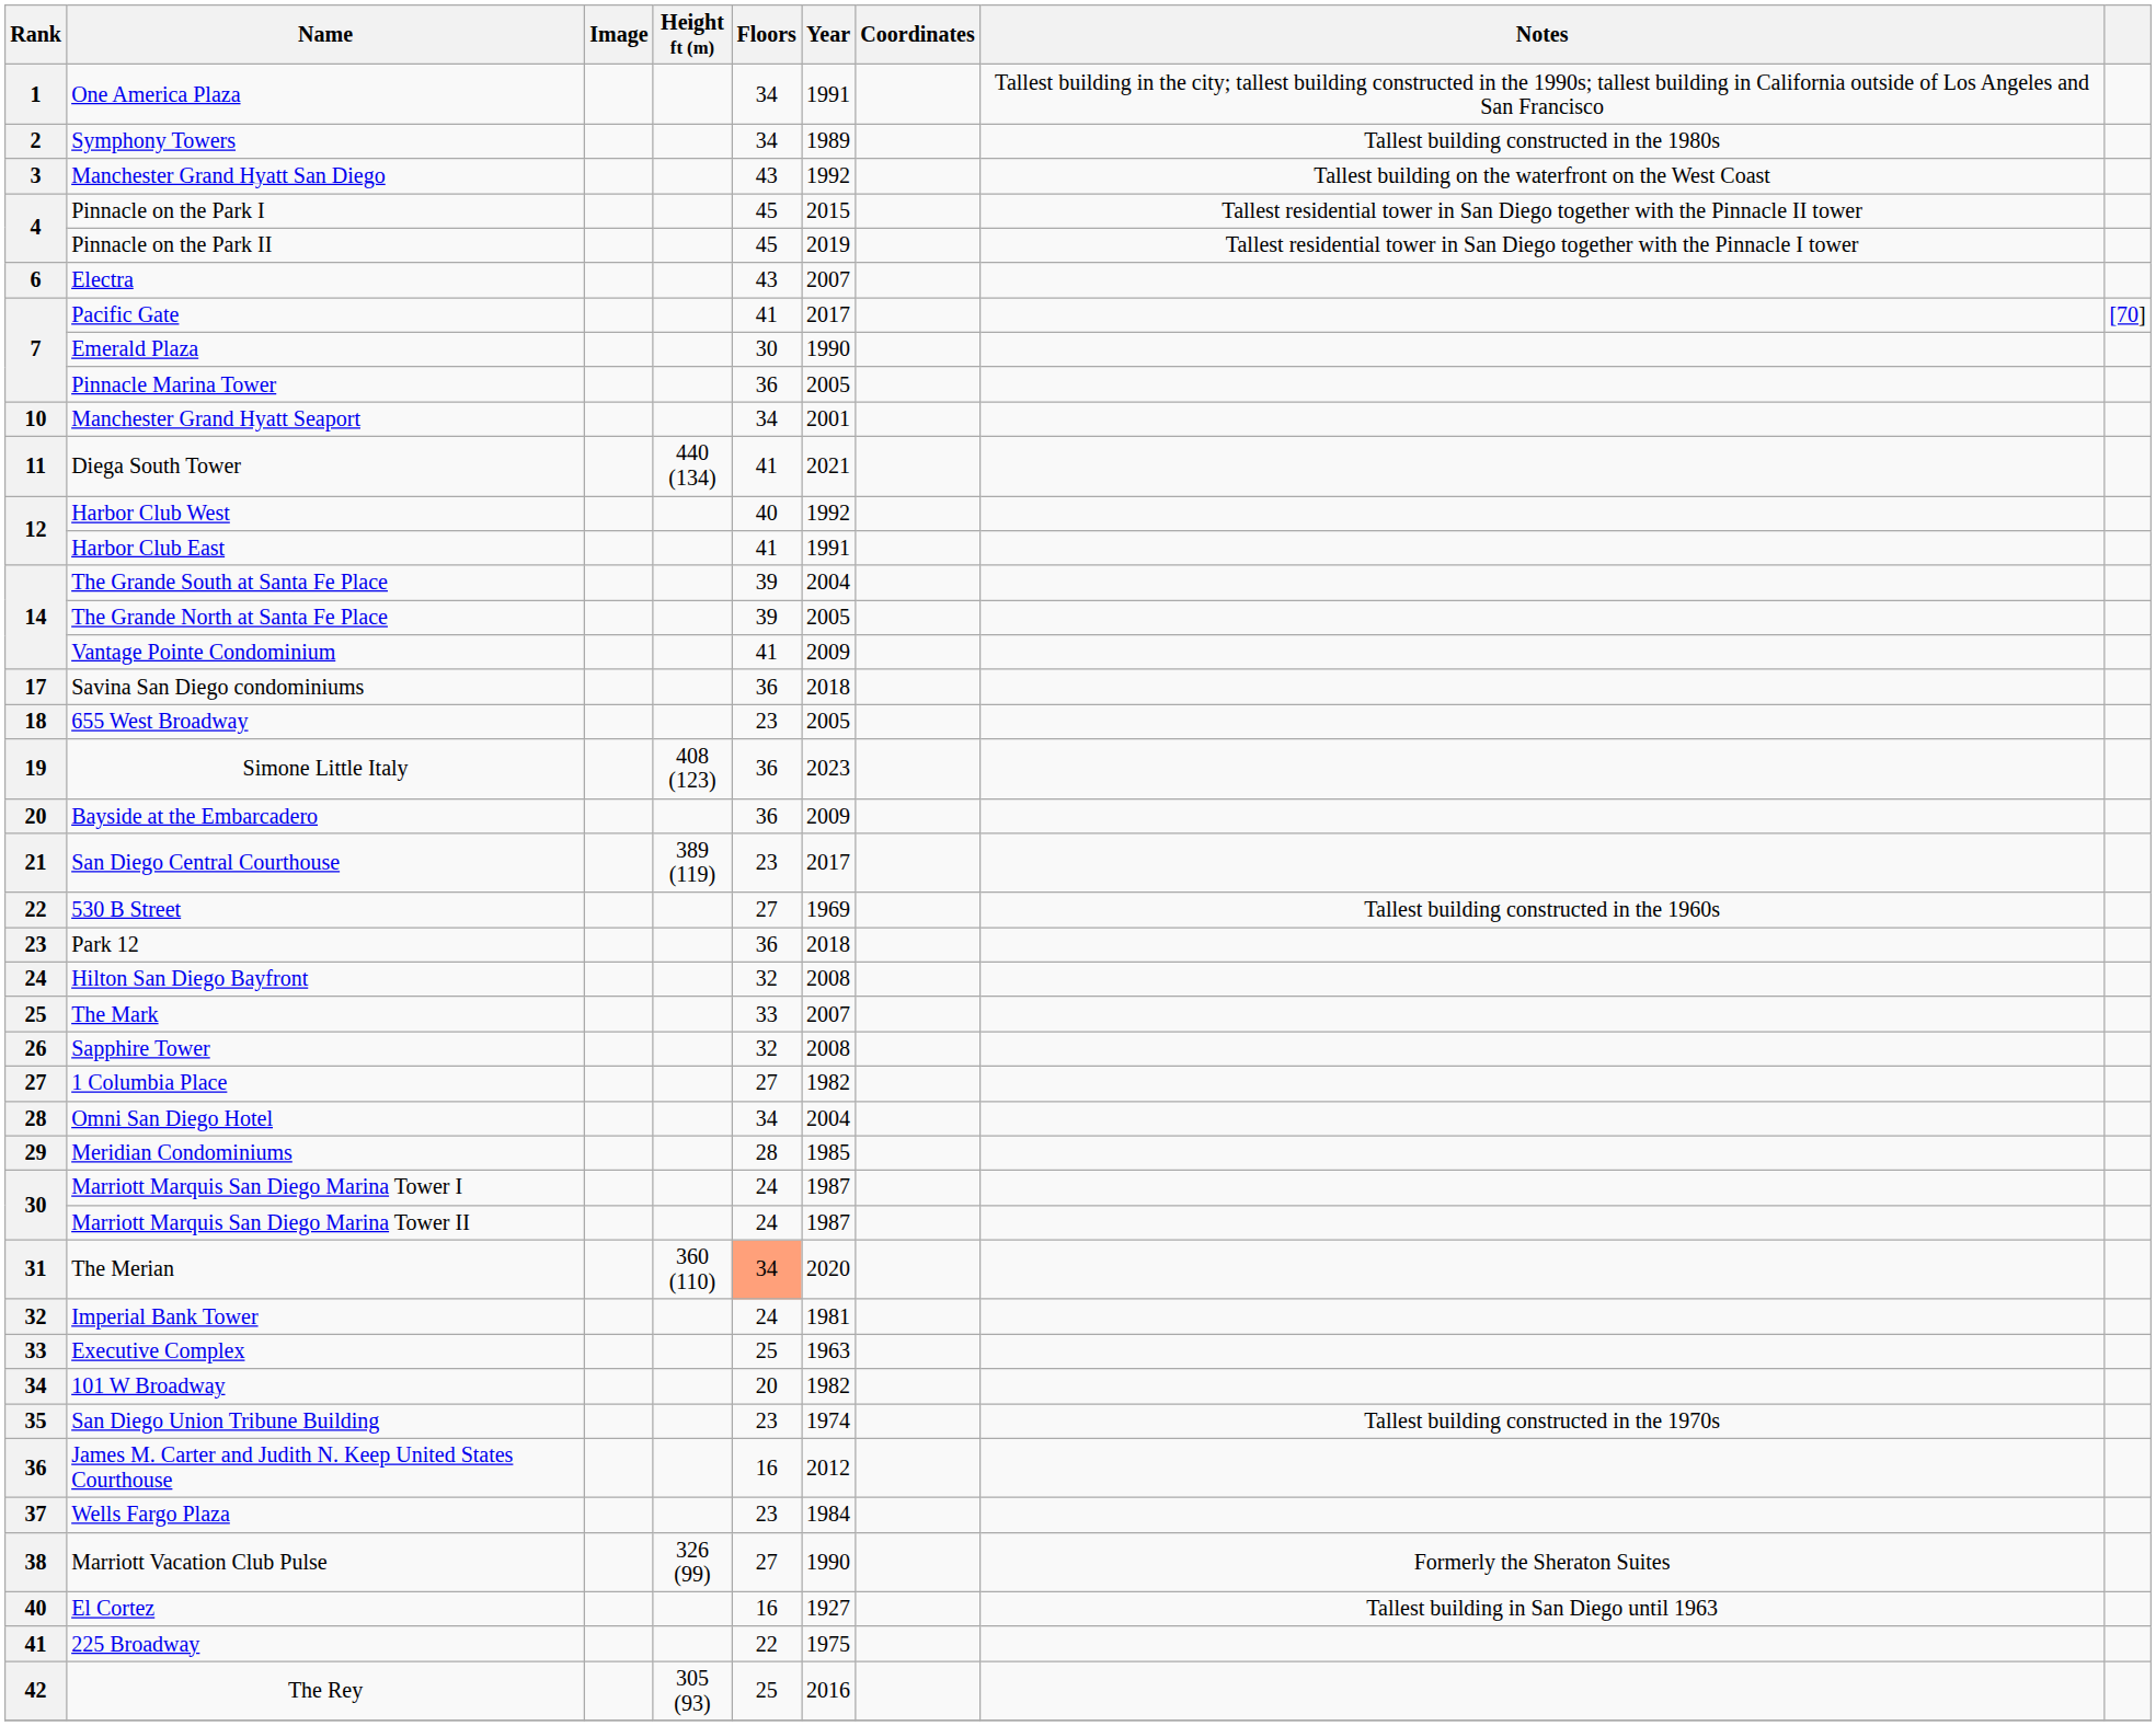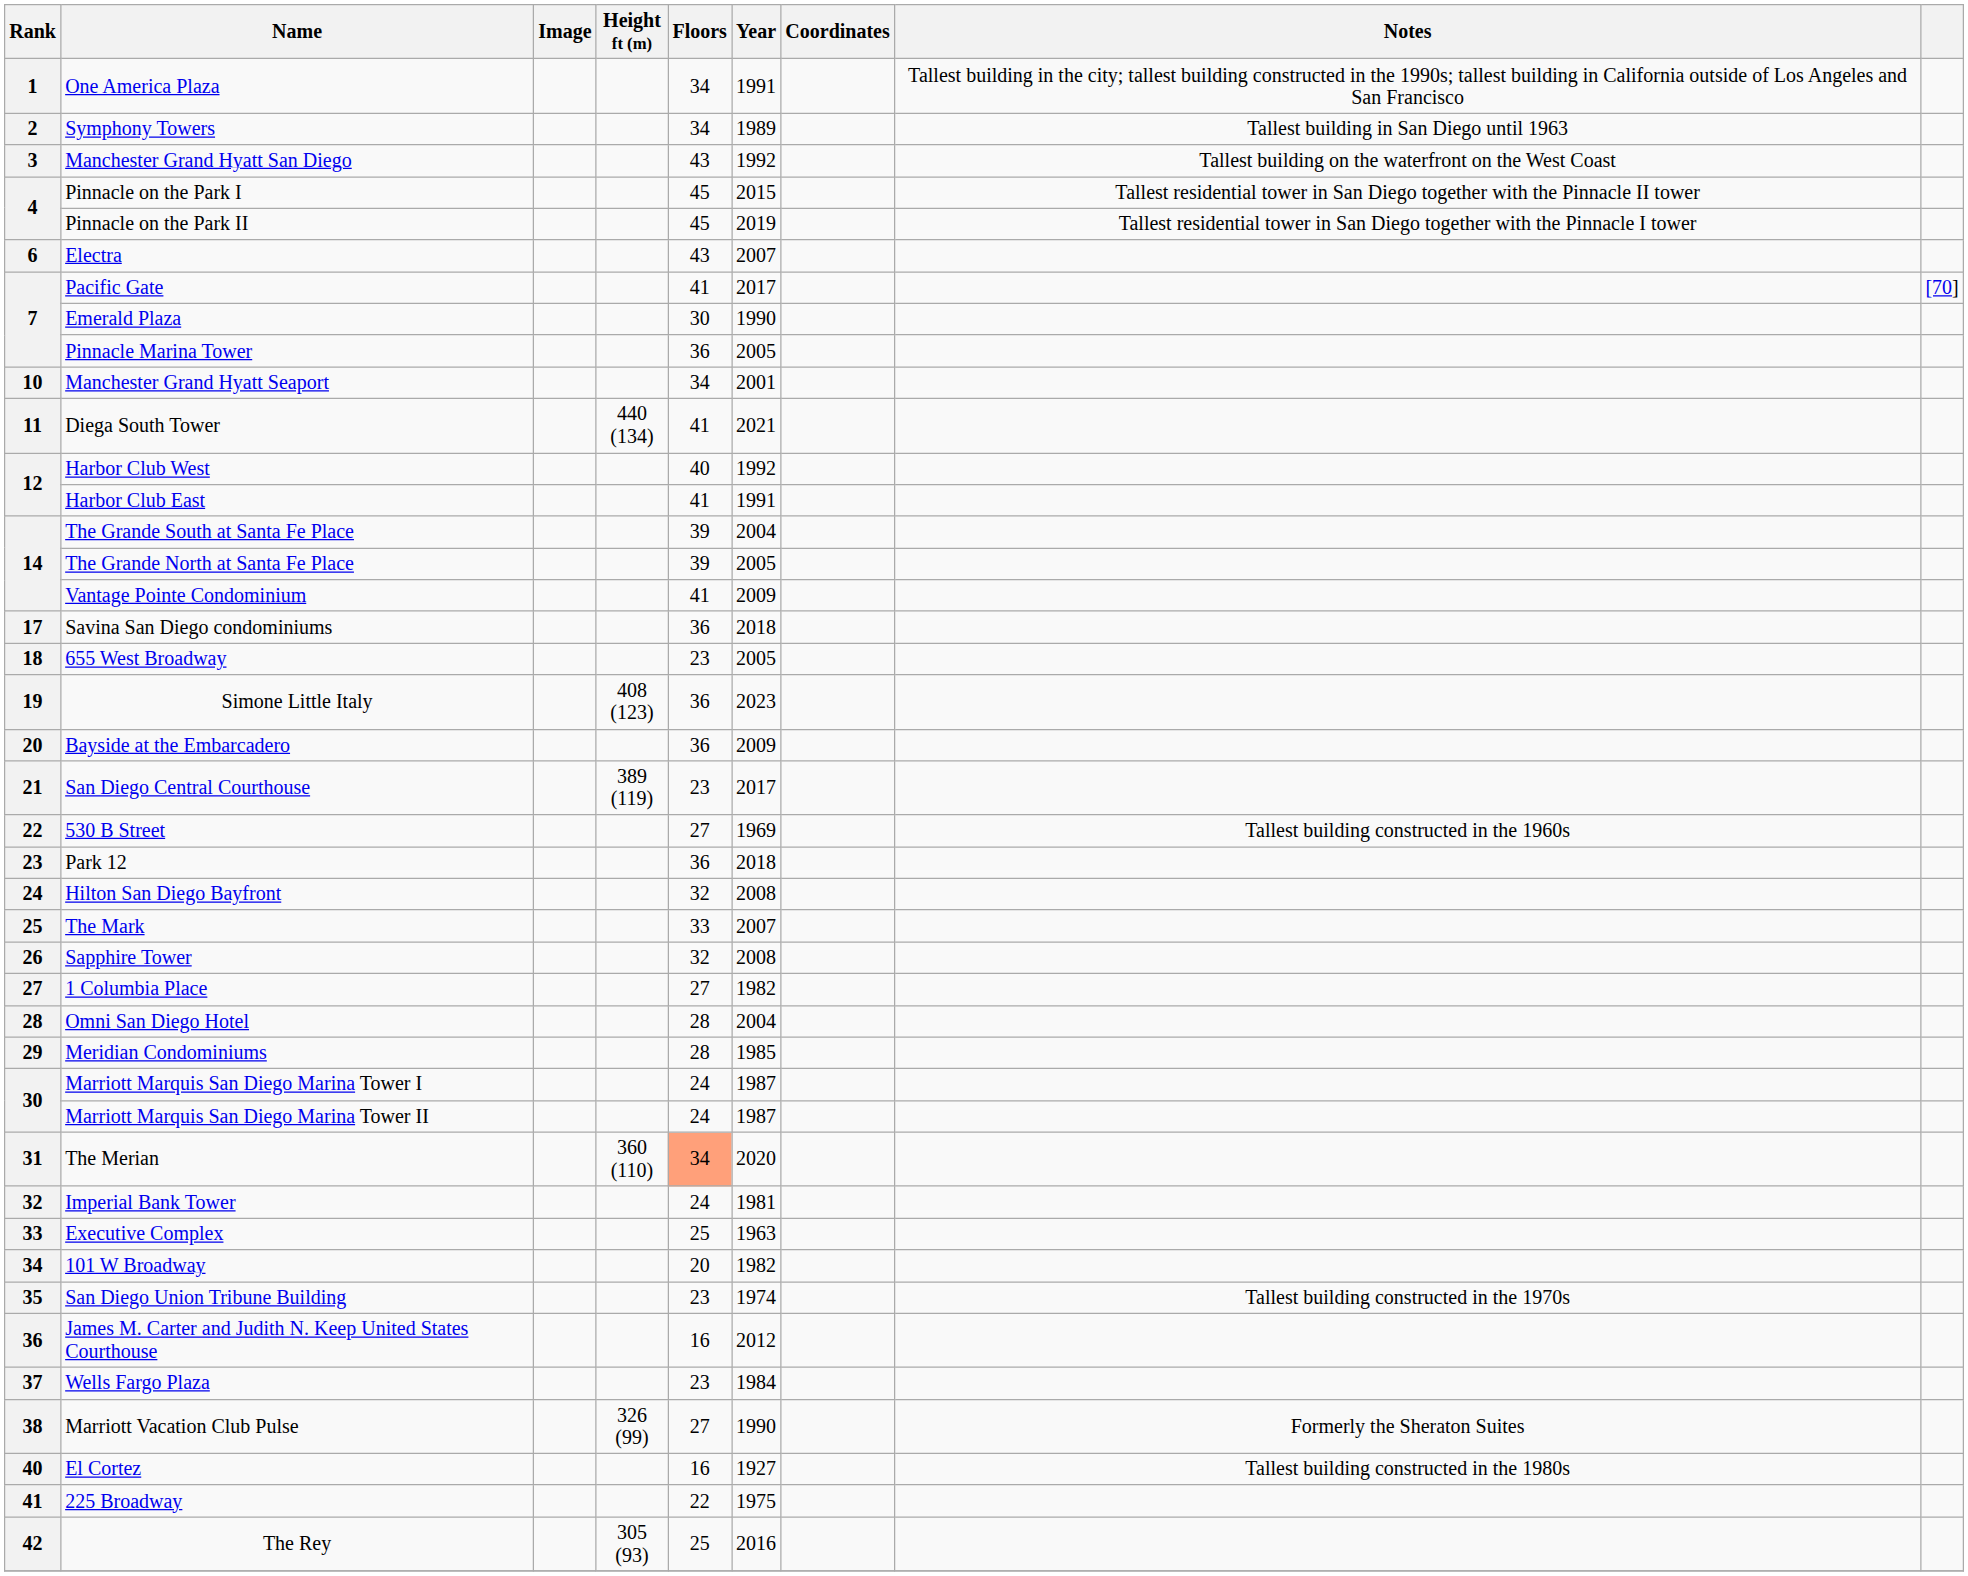Symphony Towers | Notes: Tallest building constructed in the 1980s -> Tallest building in San Diego until 1963
Omni San Diego Hotel | Floors: 34 -> 28
El Cortez | Notes: Tallest building in San Diego until 1963 -> Tallest building constructed in the 1980s
